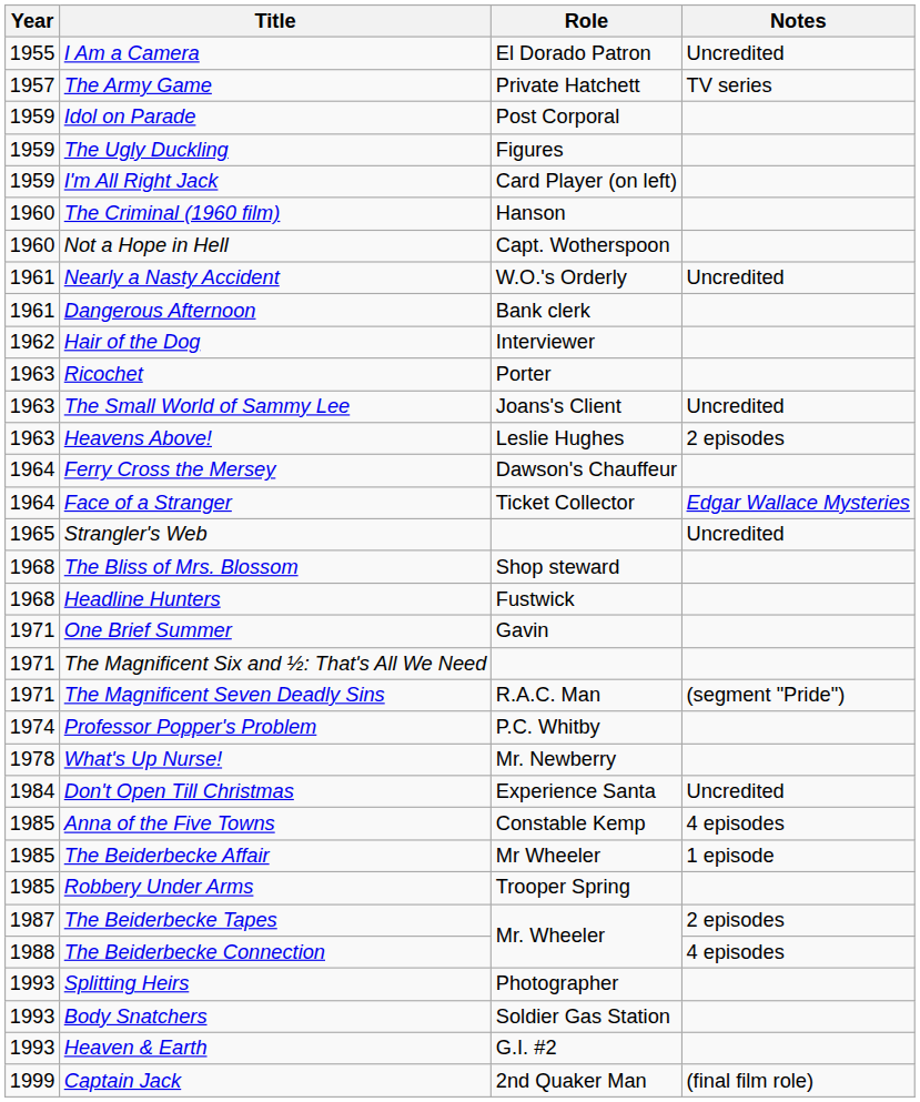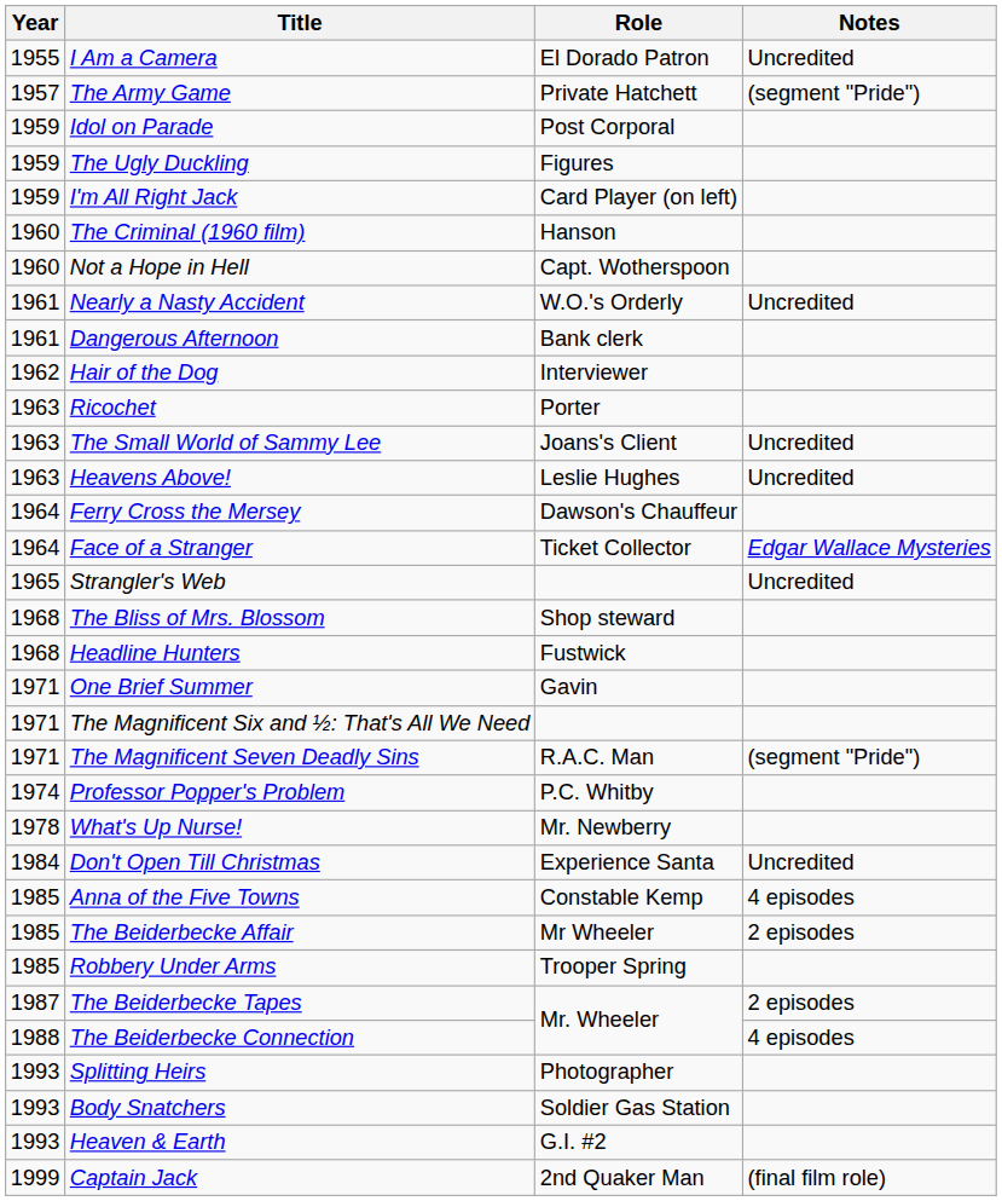The Army Game | Notes: TV series -> (segment "Pride")
Heavens Above! | Notes: 2 episodes -> Uncredited
The Beiderbecke Affair | Notes: 1 episode -> 2 episodes
